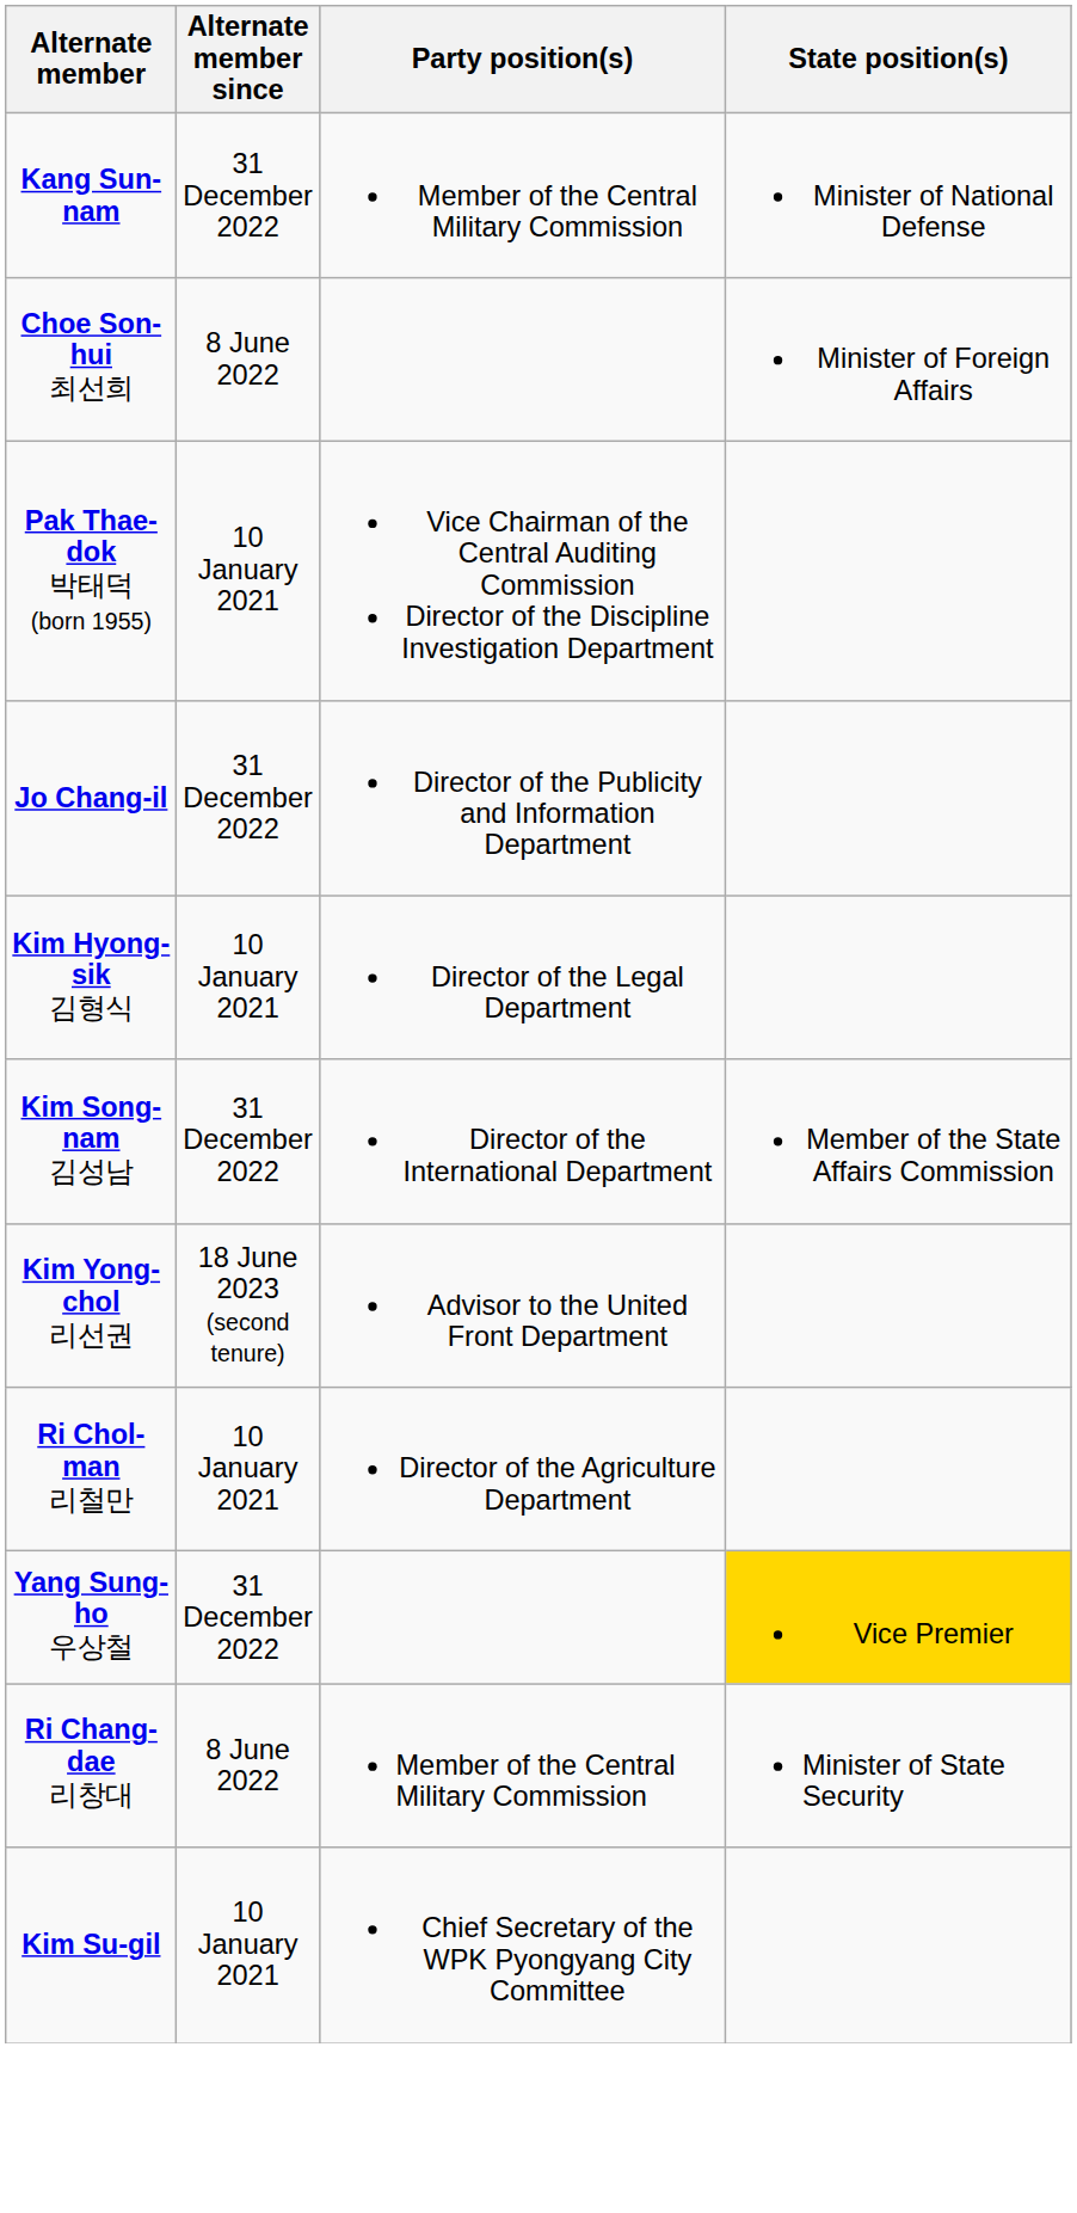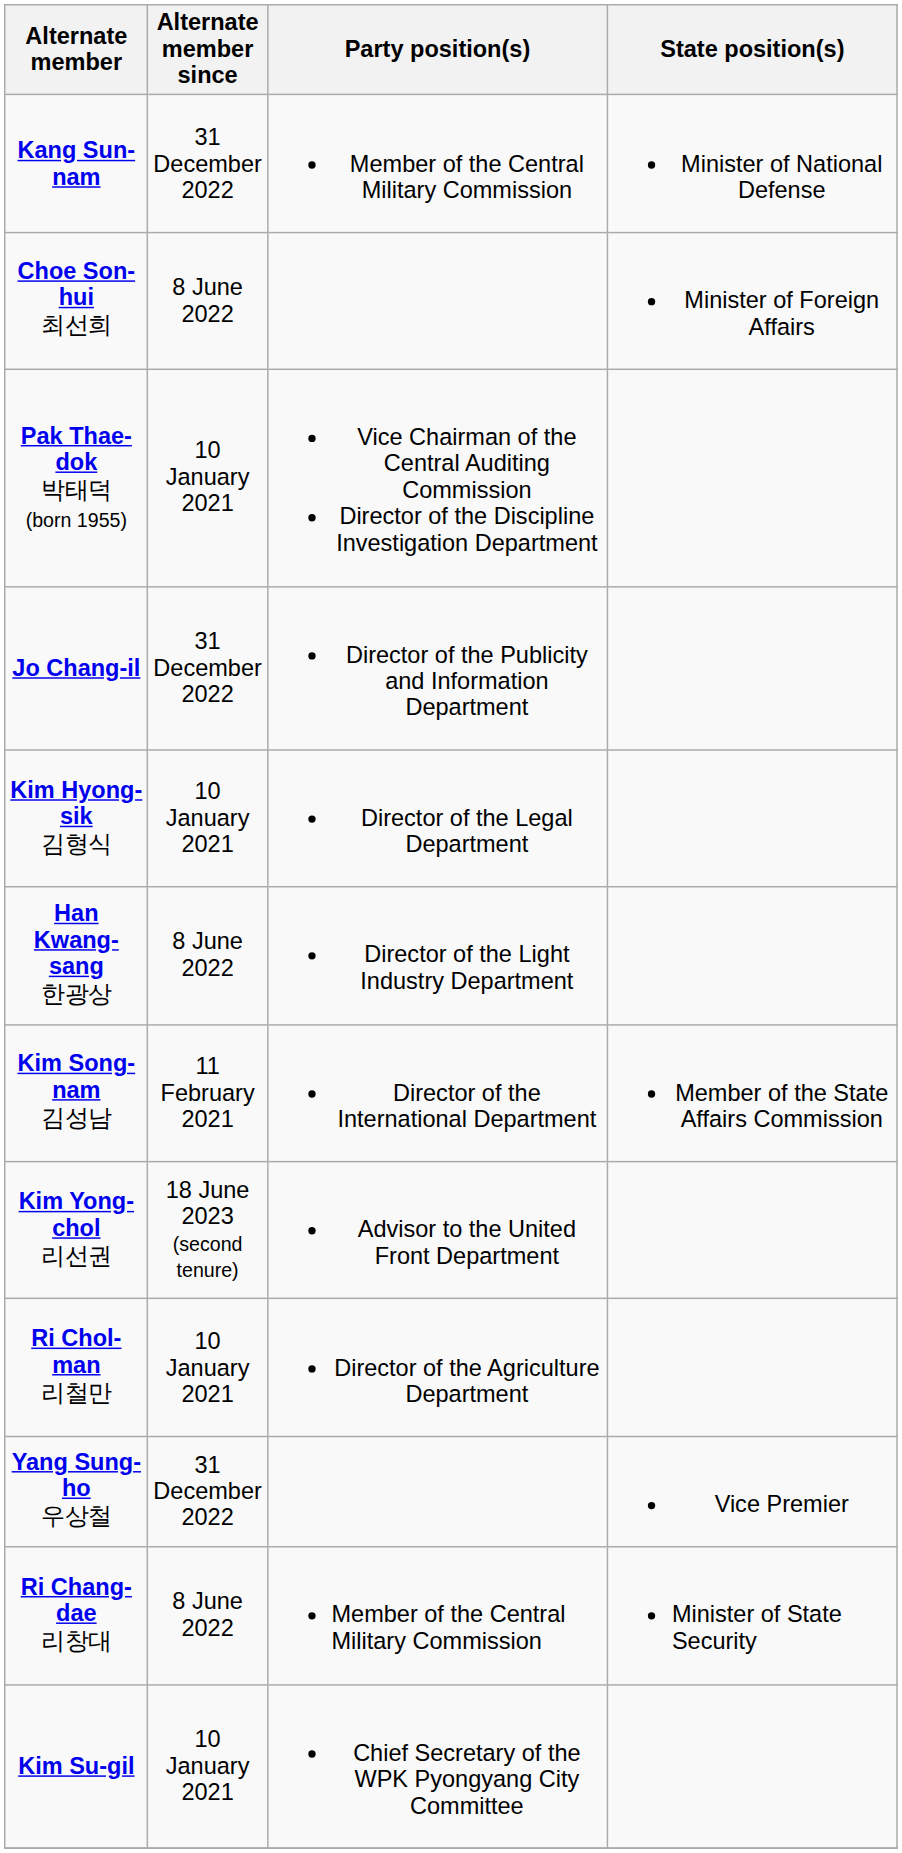+ row: Han Kwang-sang 한광상 | 8 June 2022 | Director of the Light Industry Department
Kim Song-nam 김성남 | Alternate member since: 31 December 2022 -> 11 February 2021
Yang Sung-ho 우상철 | State position(s): gold background -> no background
